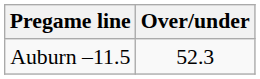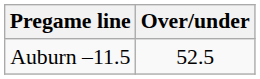Auburn –11.5 | Over/under: 52.3 -> 52.5
